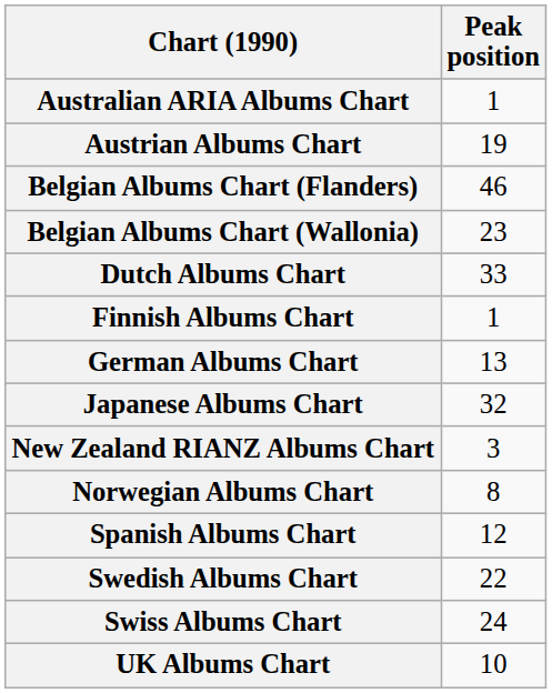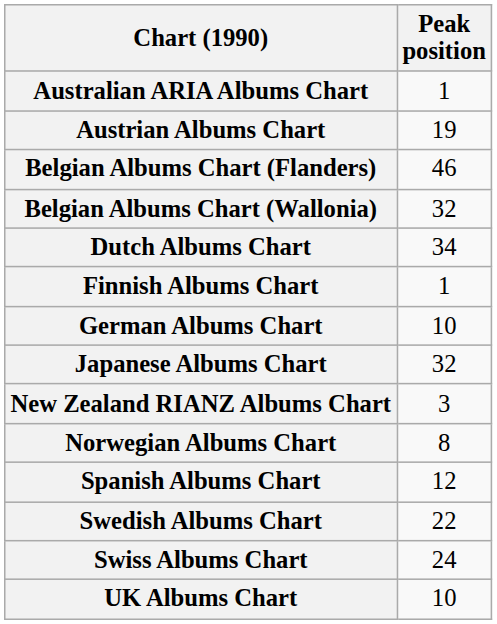Belgian Albums Chart (Wallonia) | Peak position: 23 -> 32
Dutch Albums Chart | Peak position: 33 -> 34
German Albums Chart | Peak position: 13 -> 10
